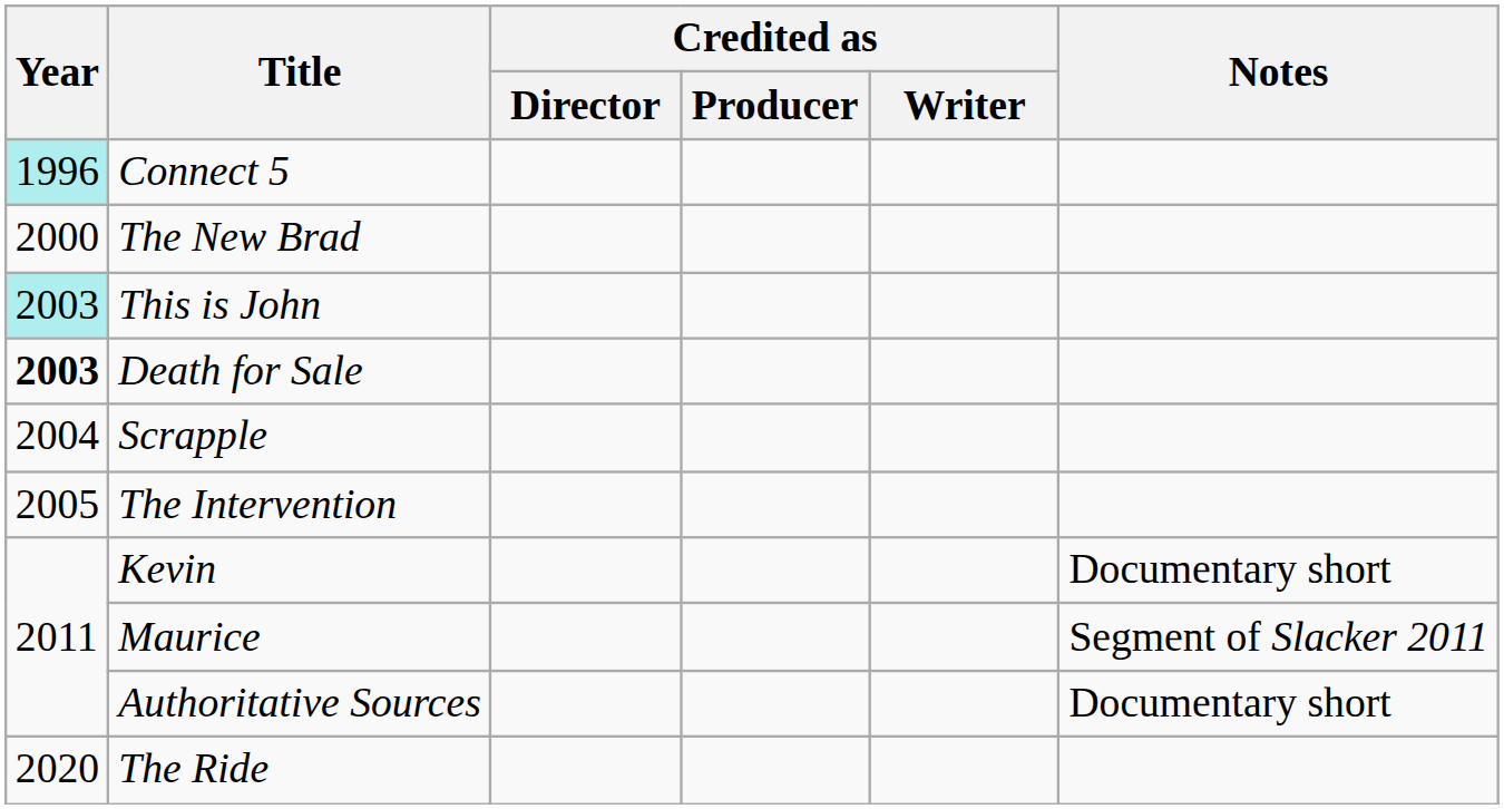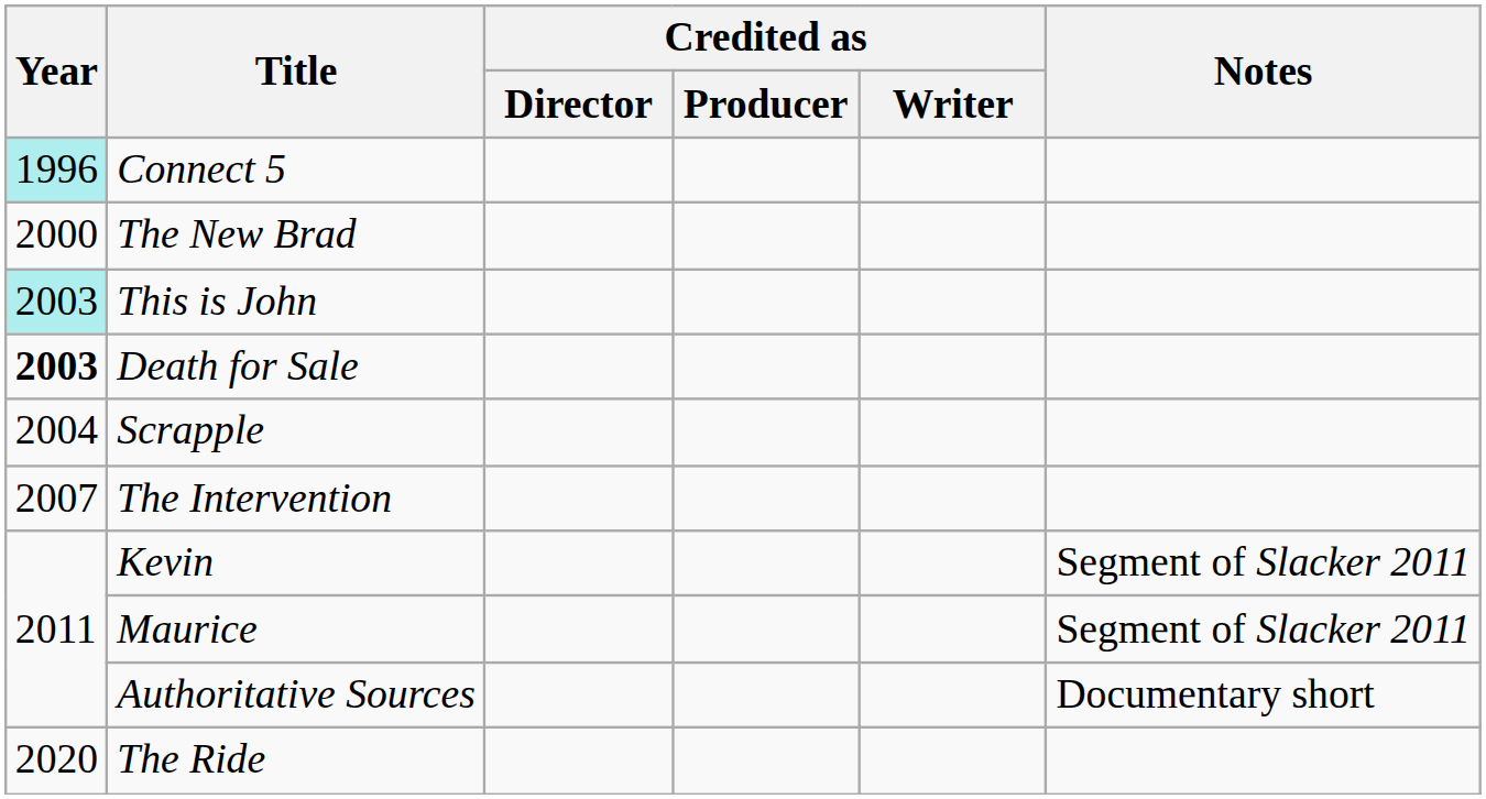The Intervention | Year: 2005 -> 2007
Kevin | Notes: Documentary short -> Segment of Slacker 2011
